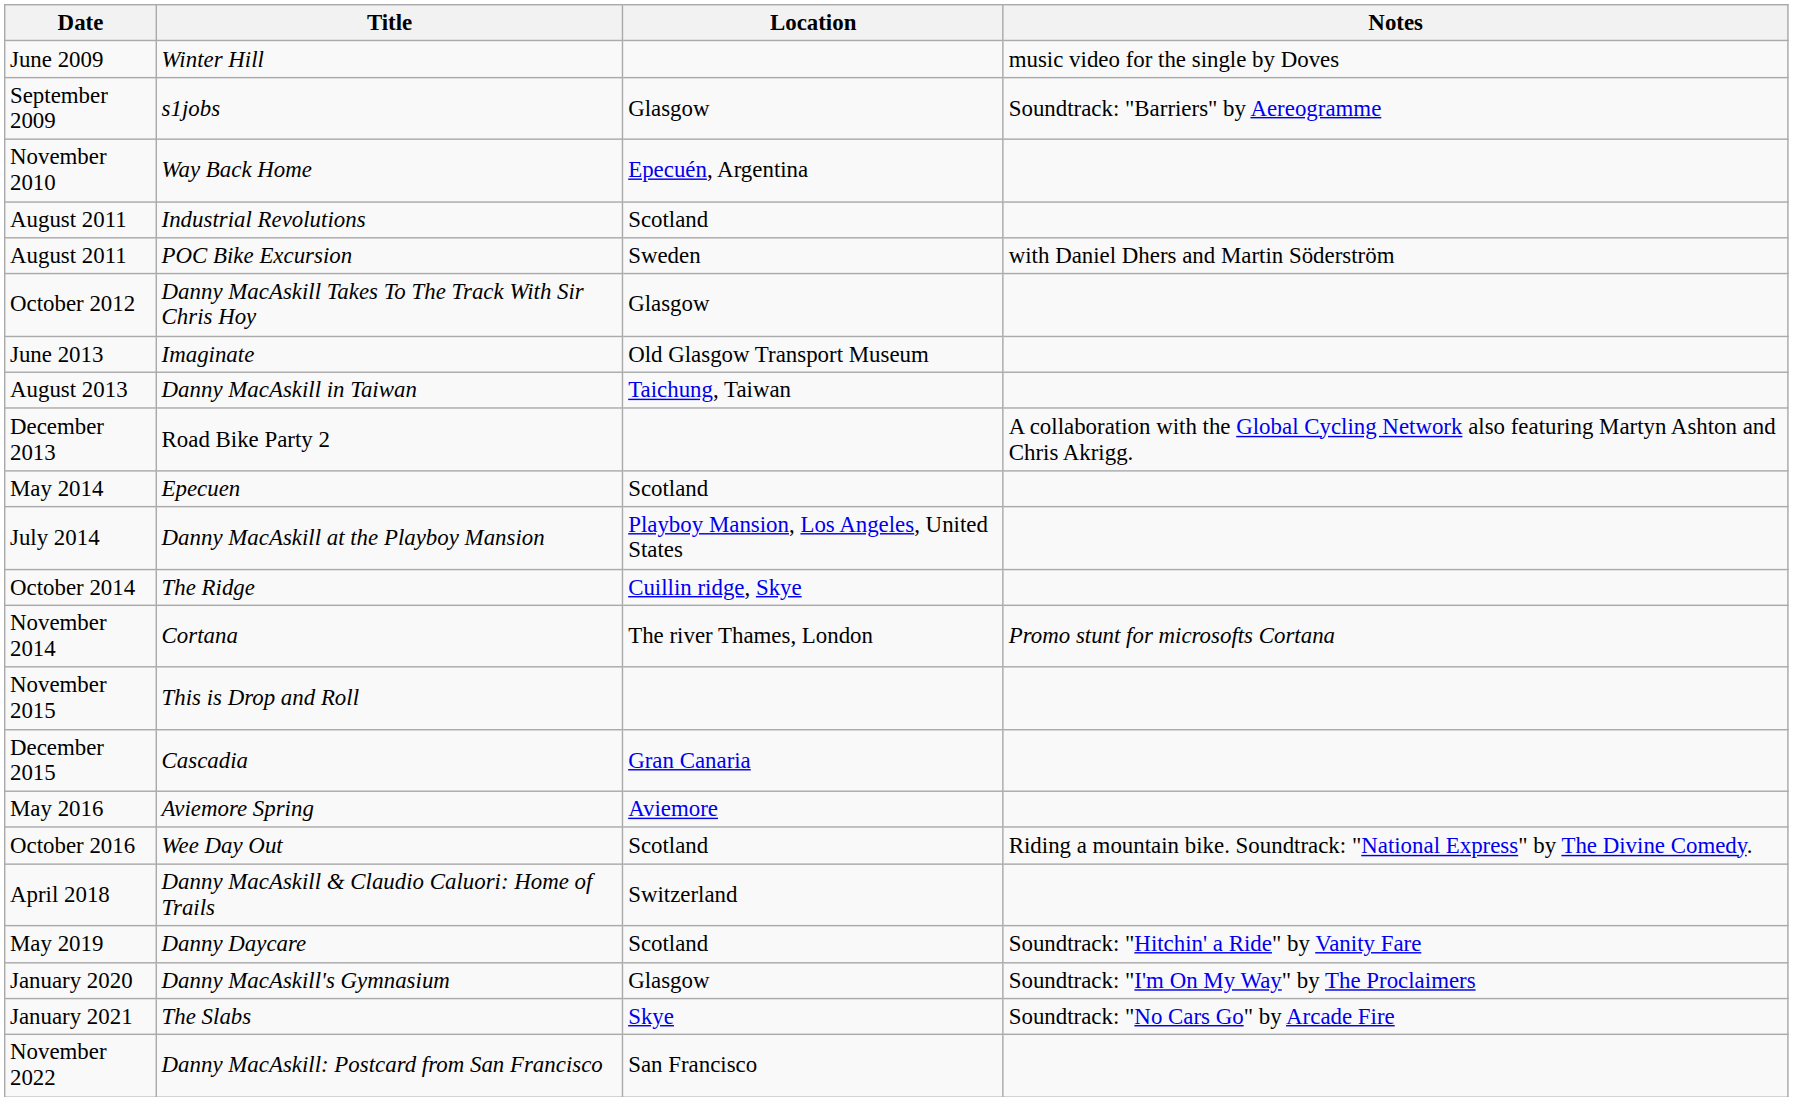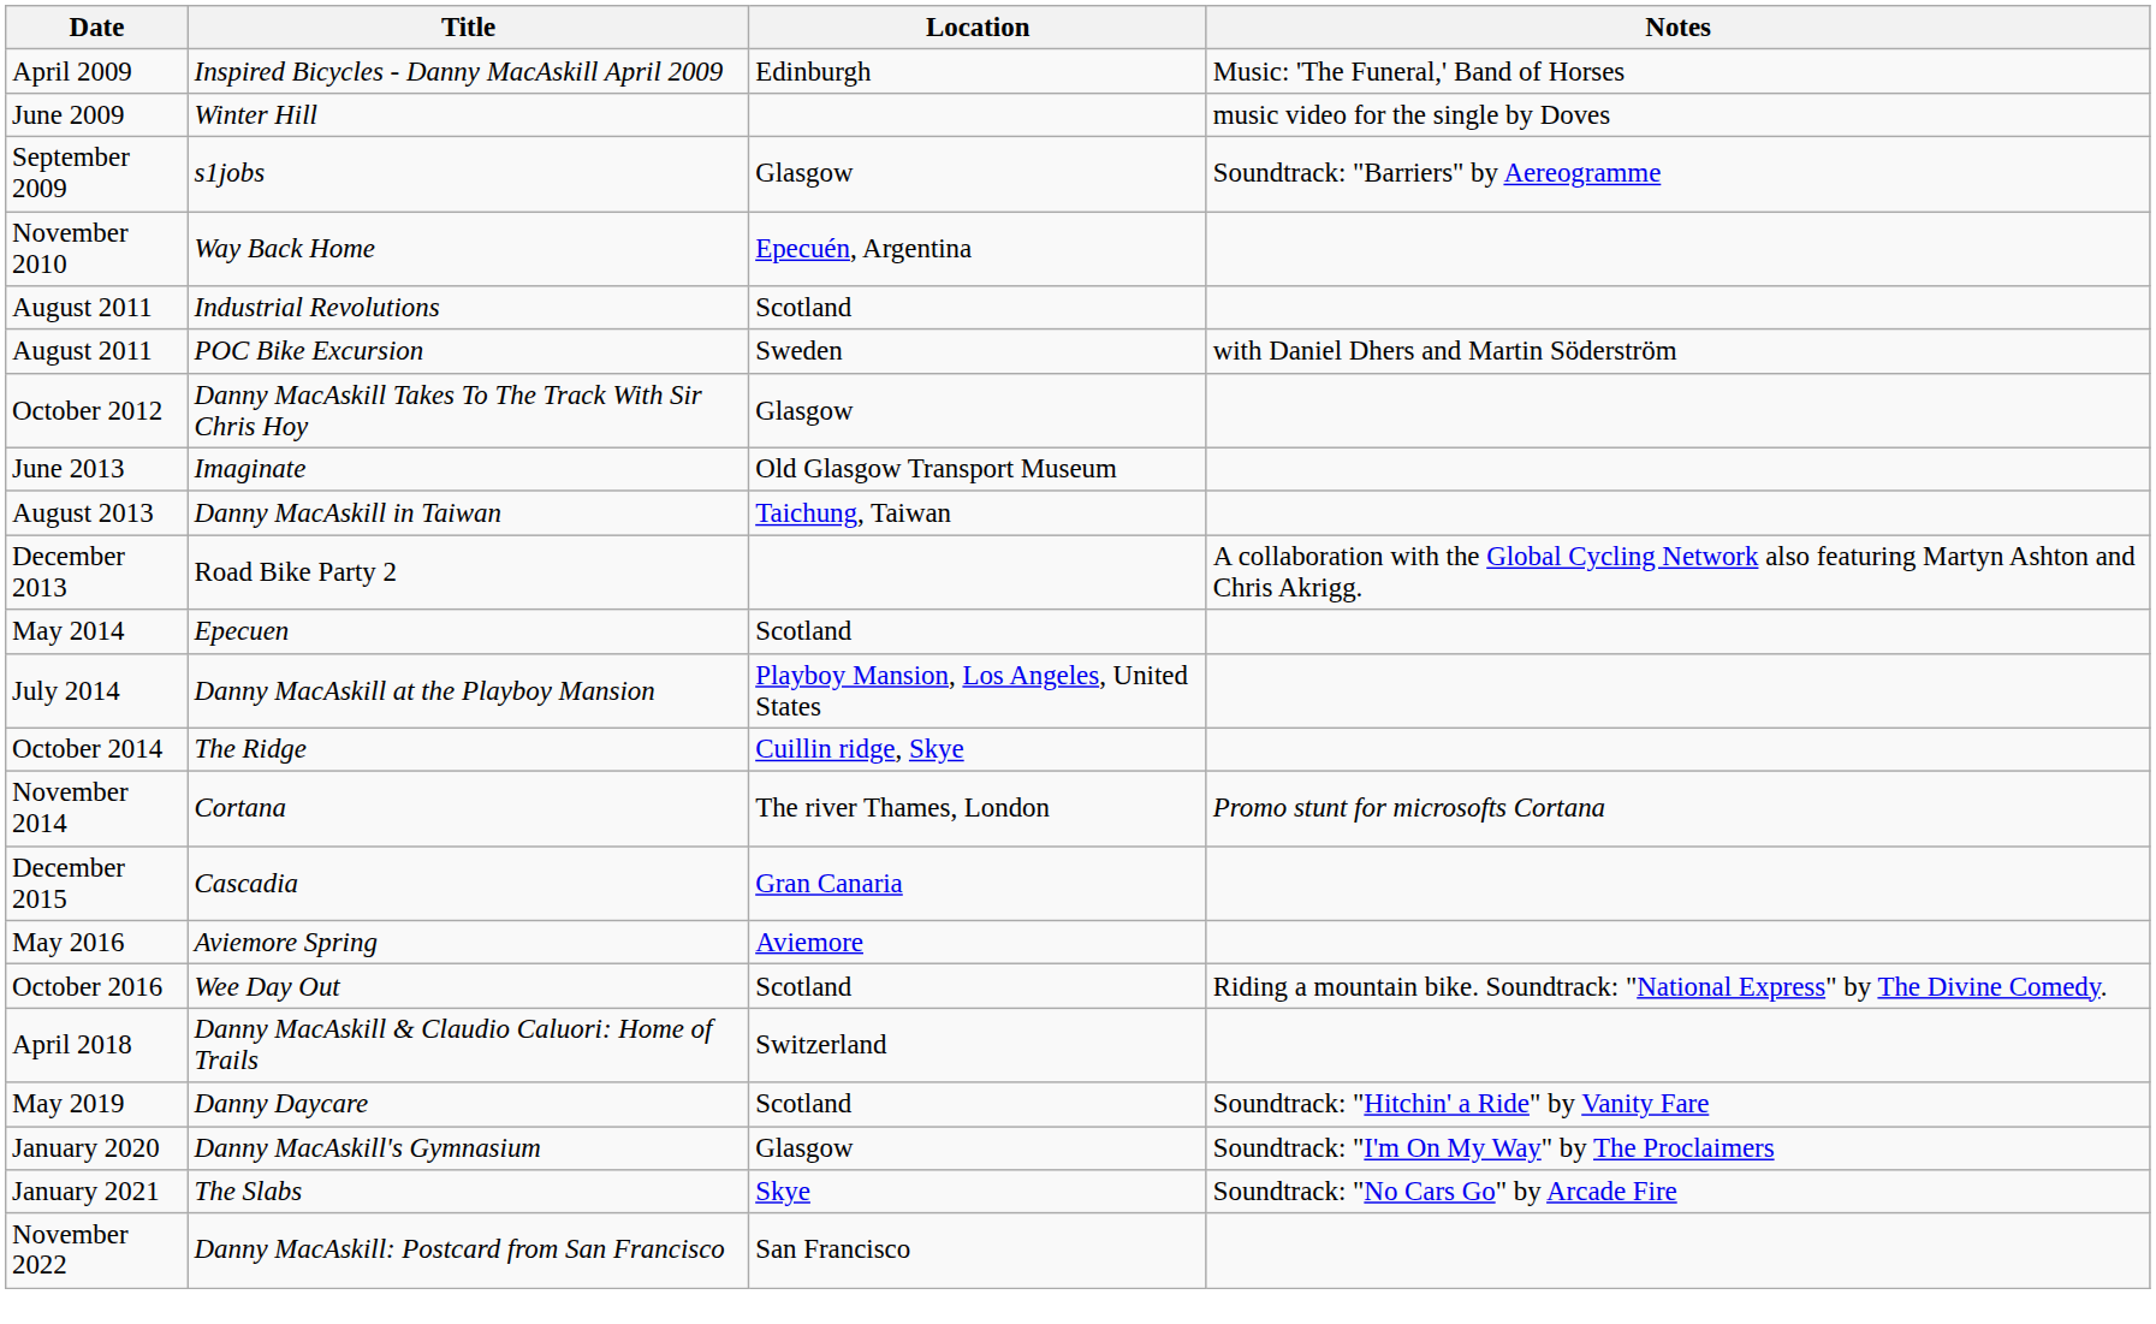+ row: April 2009 | Inspired Bicycles - Danny MacAskill April 2009 | Edinburgh | Music: 'The Funeral,' Band of Horses
- row: November 2015 | This is Drop and Roll
